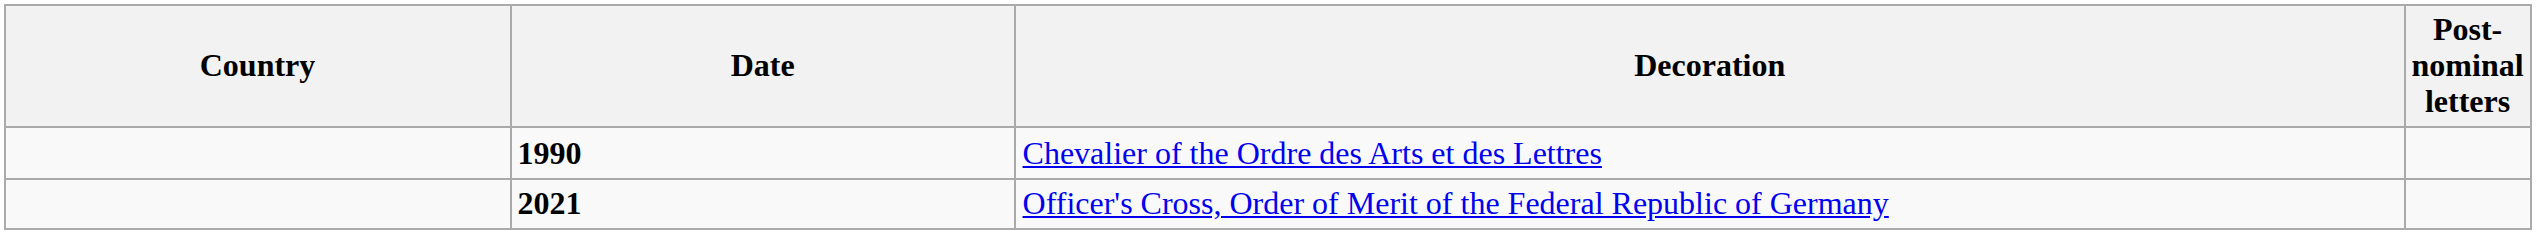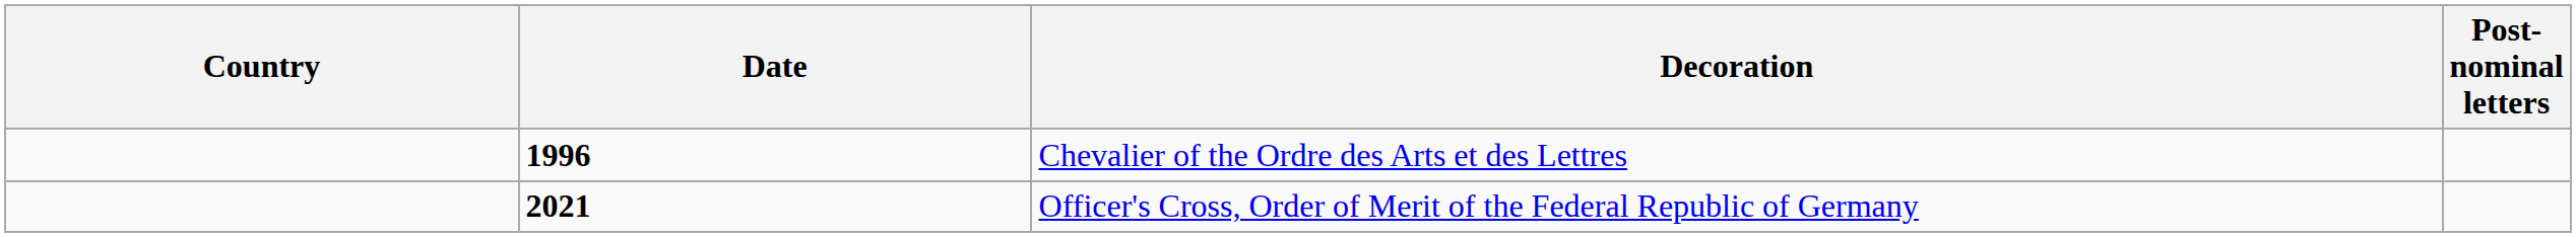Chevalier of the Ordre des Arts et des Lettres | Date: 1990 -> 1996
